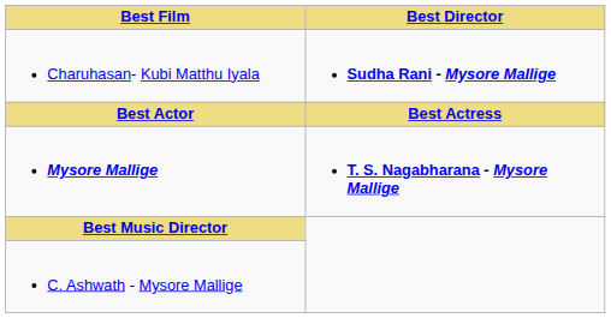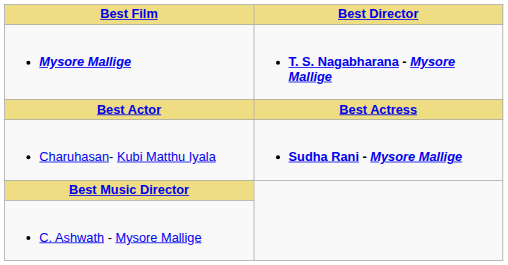rows swapped: Mysore Mallige <-> Charuhasan- Kubi Matthu Iyala
